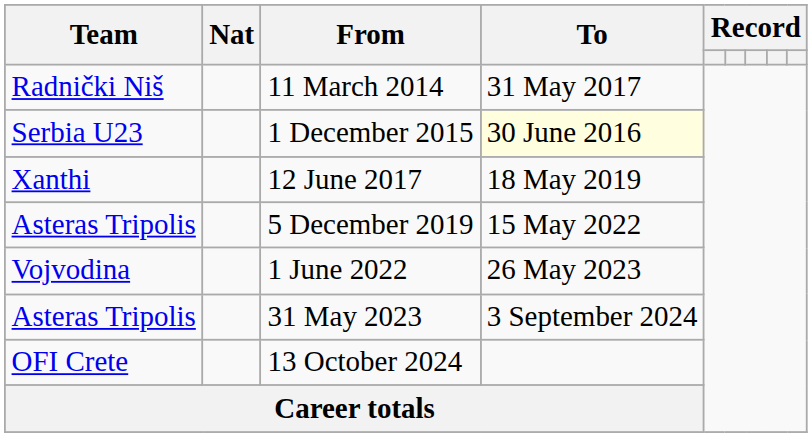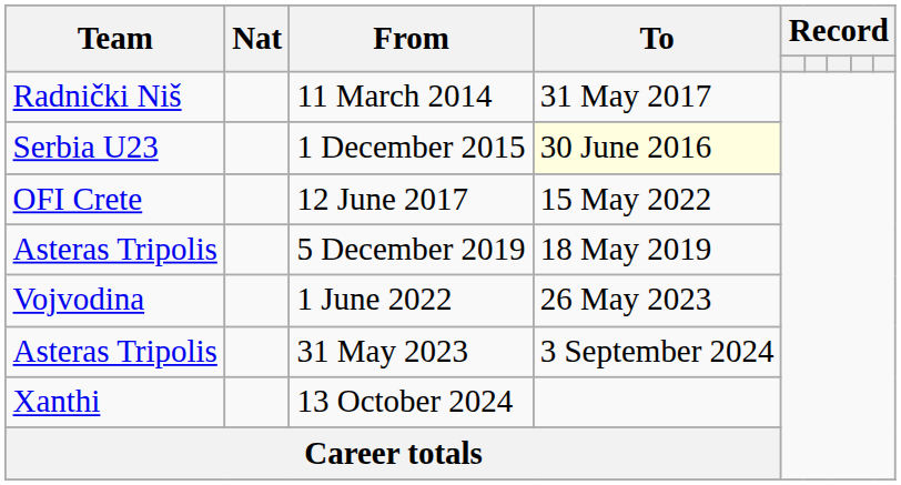12 June 2017 | Team: Xanthi -> OFI Crete
12 June 2017 | To: 18 May 2019 -> 15 May 2022
5 December 2019 | To: 15 May 2022 -> 18 May 2019
13 October 2024 | Team: OFI Crete -> Xanthi
